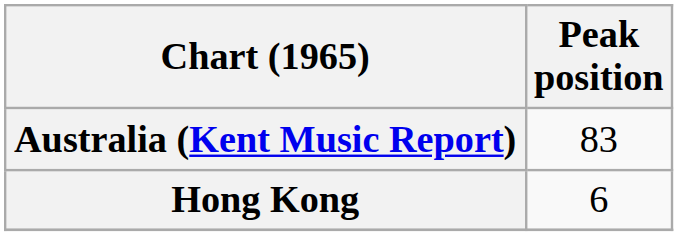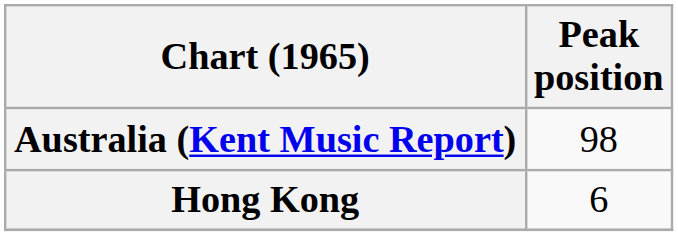Australia (Kent Music Report) | Peak position: 83 -> 98
